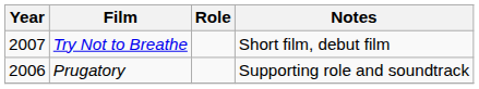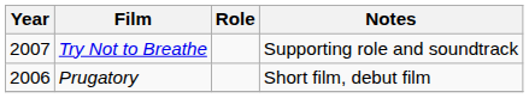Try Not to Breathe | Notes: Short film, debut film -> Supporting role and soundtrack
Prugatory | Notes: Supporting role and soundtrack -> Short film, debut film
